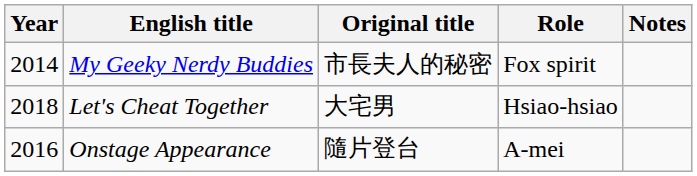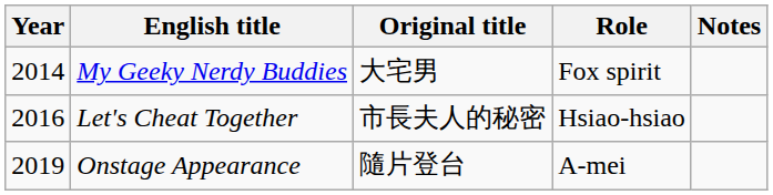My Geeky Nerdy Buddies | Original title: 市長夫人的秘密 -> 大宅男
Let's Cheat Together | Year: 2018 -> 2016
Let's Cheat Together | Original title: 大宅男 -> 市長夫人的秘密
Onstage Appearance | Year: 2016 -> 2019
